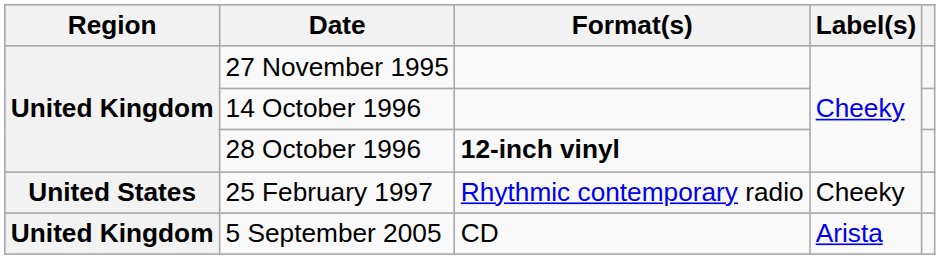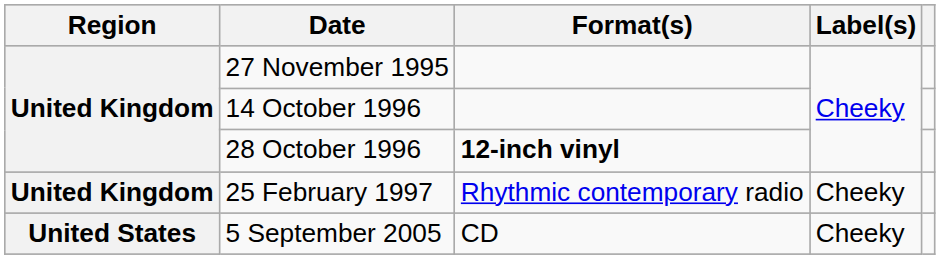25 February 1997 | Region: United States -> United Kingdom
5 September 2005 | Region: United Kingdom -> United States
5 September 2005 | Label(s): Arista -> Cheeky
